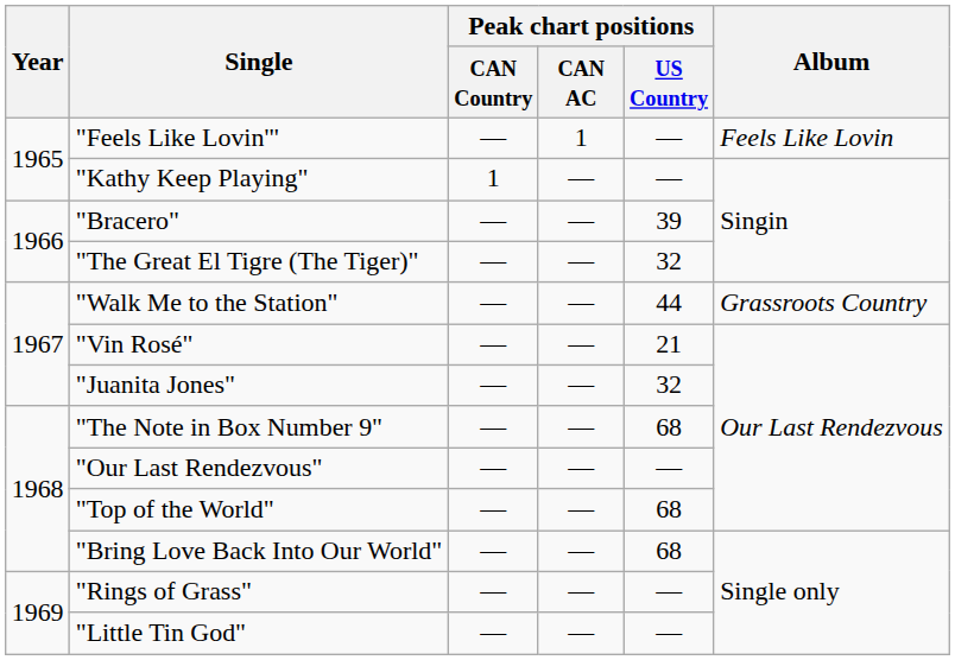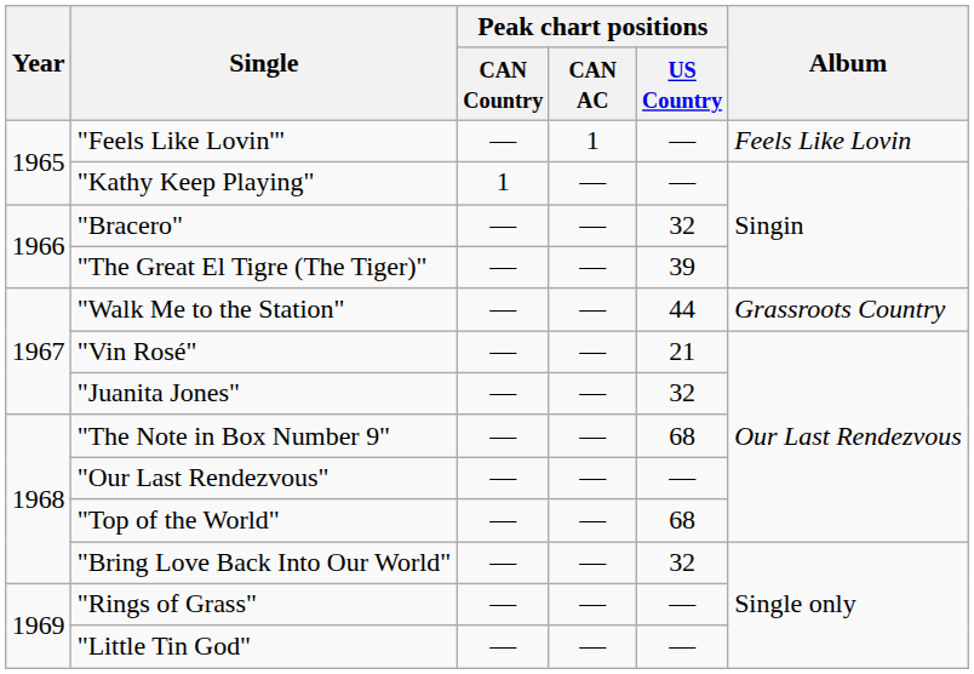"Bracero" | Peak chart positions / US Country: 39 -> 32
"The Great El Tigre (The Tiger)" | Peak chart positions / US Country: 32 -> 39
"Bring Love Back Into Our World" | Peak chart positions / US Country: 68 -> 32
